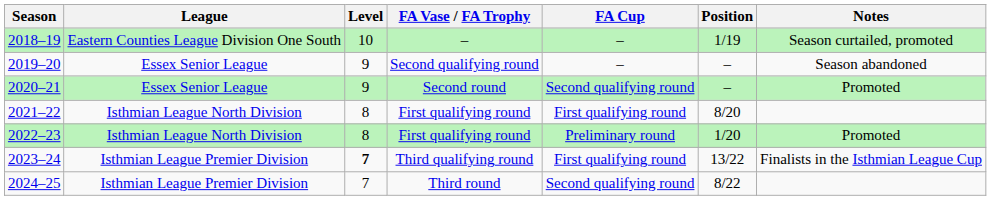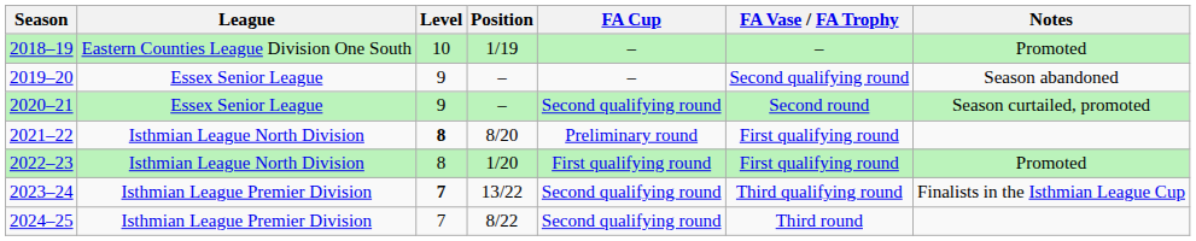columns swapped: Position <-> FA Vase / FA Trophy
2018–19 | Notes: Season curtailed, promoted -> Promoted
2020–21 | Notes: Promoted -> Season curtailed, promoted
2021–22 | Level: normal -> bold
2021–22 | FA Cup: First qualifying round -> Preliminary round
2022–23 | FA Cup: Preliminary round -> First qualifying round
2023–24 | FA Cup: First qualifying round -> Second qualifying round
